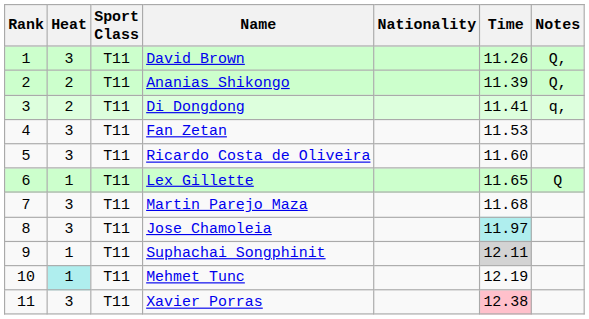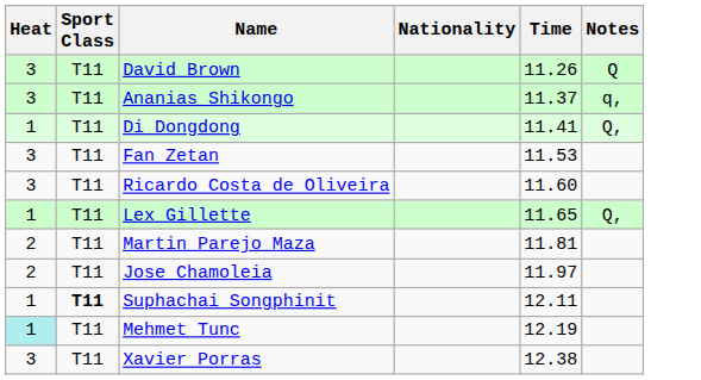- column: Rank | 1 | 2 | 3 | 4 | 5 | 6 | 7 | 8 | 9 | 10 | 11
David Brown | Notes: Q, -> Q
Ananias Shikongo | Heat: 2 -> 3
Ananias Shikongo | Time: 11.39 -> 11.37
Ananias Shikongo | Notes: Q, -> q,
Di Dongdong | Heat: 2 -> 1
Di Dongdong | Notes: q, -> Q,
Lex Gillette | Notes: Q -> Q,
Martin Parejo Maza | Heat: 3 -> 2
Martin Parejo Maza | Time: 11.68 -> 11.81
Jose Chamoleia | Heat: 3 -> 2
Jose Chamoleia | Time: paleturquoise background -> no background
Suphachai Songphinit | Sport Class: normal -> bold
Suphachai Songphinit | Time: lightgrey background -> no background
Xavier Porras | Time: pink background -> no background
